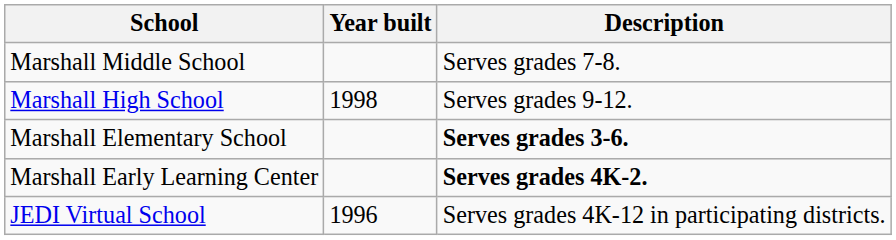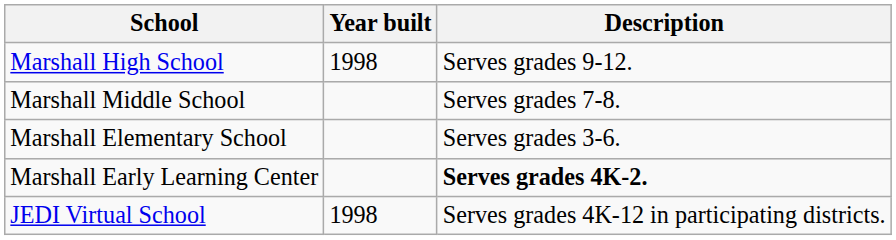rows swapped: Marshall High School <-> Marshall Middle School
Marshall Elementary School | Description: bold -> normal
JEDI Virtual School | Year built: 1996 -> 1998
